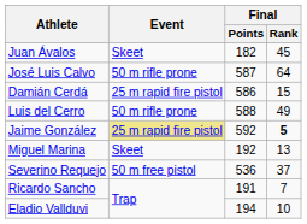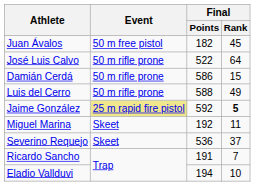Juan Ávalos | Event: Skeet -> 50 m free pistol
José Luis Calvo | Final / Points: 587 -> 522
Damián Cerdá | Event: 25 m rapid fire pistol -> 50 m rifle prone
Miguel Marina | Final / Rank: 13 -> 11
Severino Requejo | Event: 50 m free pistol -> Skeet
